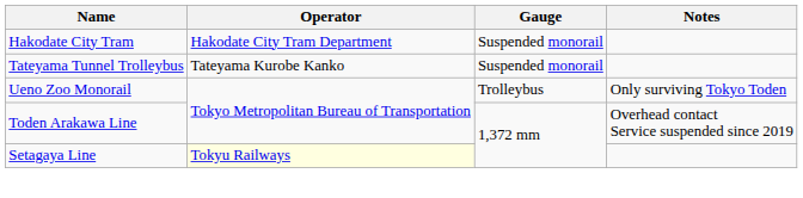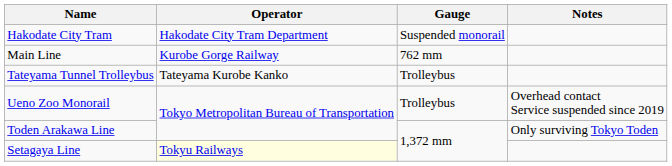+ row: Main Line | Kurobe Gorge Railway | 762 mm
Tateyama Tunnel Trolleybus | Gauge: Suspended monorail -> Trolleybus
Ueno Zoo Monorail | Notes: Only surviving Tokyo Toden -> Overhead contact Service suspended since 2019
Toden Arakawa Line | Notes: Overhead contact Service suspended since 2019 -> Only surviving Tokyo Toden
